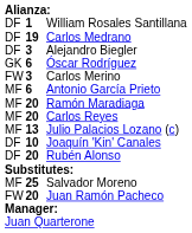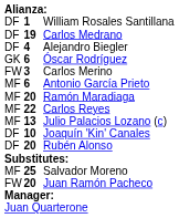Alejandro Biegler | column 2: 3 -> 4
Carlos Reyes | column 2: 20 -> 22
